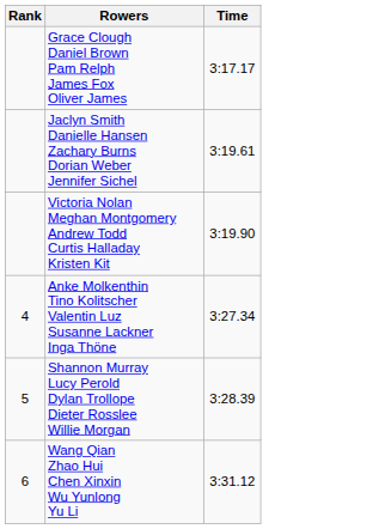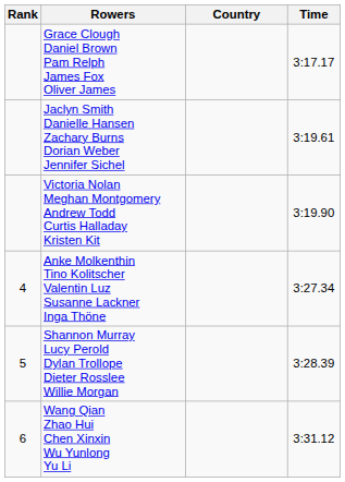+ column: Country
